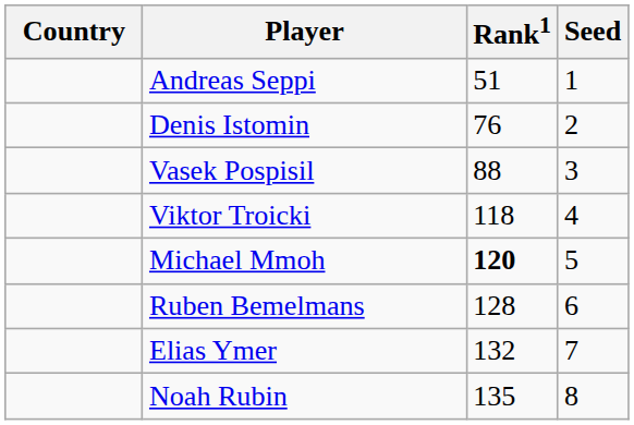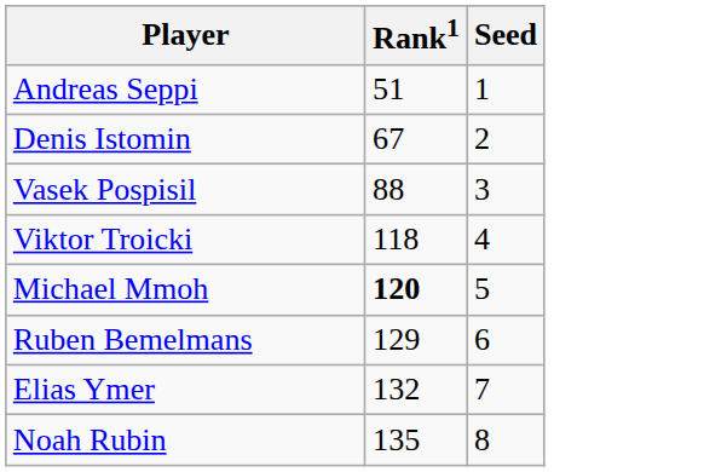- column: Country
Denis Istomin | Rank1: 76 -> 67
Ruben Bemelmans | Rank1: 128 -> 129
